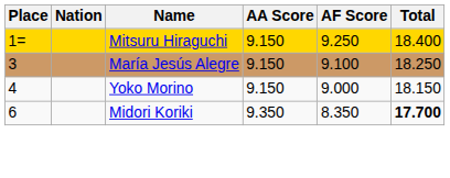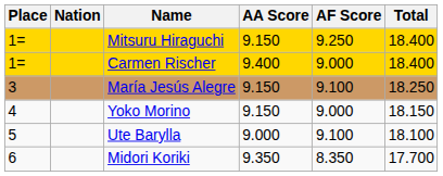+ row: 1= | Carmen Rischer | 9.400 | 9.000 | 18.400
+ row: 5 | Ute Barylla | 9.000 | 9.100 | 18.100
Midori Koriki | Total: bold -> normal
